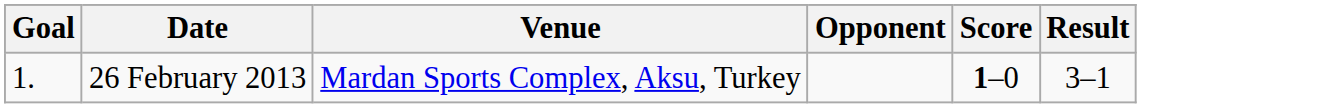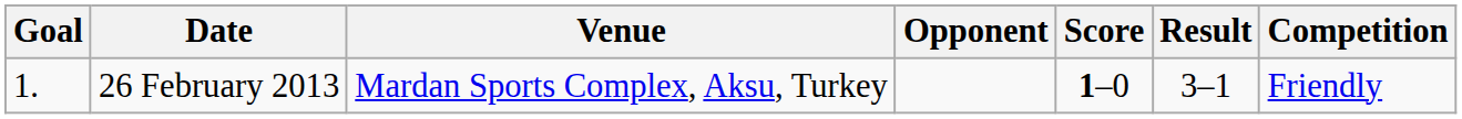+ column: Competition | Friendly
